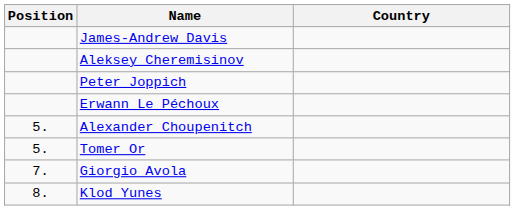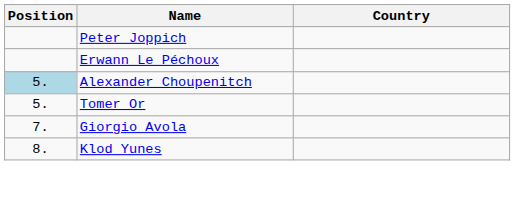- row: James-Andrew Davis
- row: Aleksey Cheremisinov
Alexander Choupenitch | Position: no background -> lightblue background
